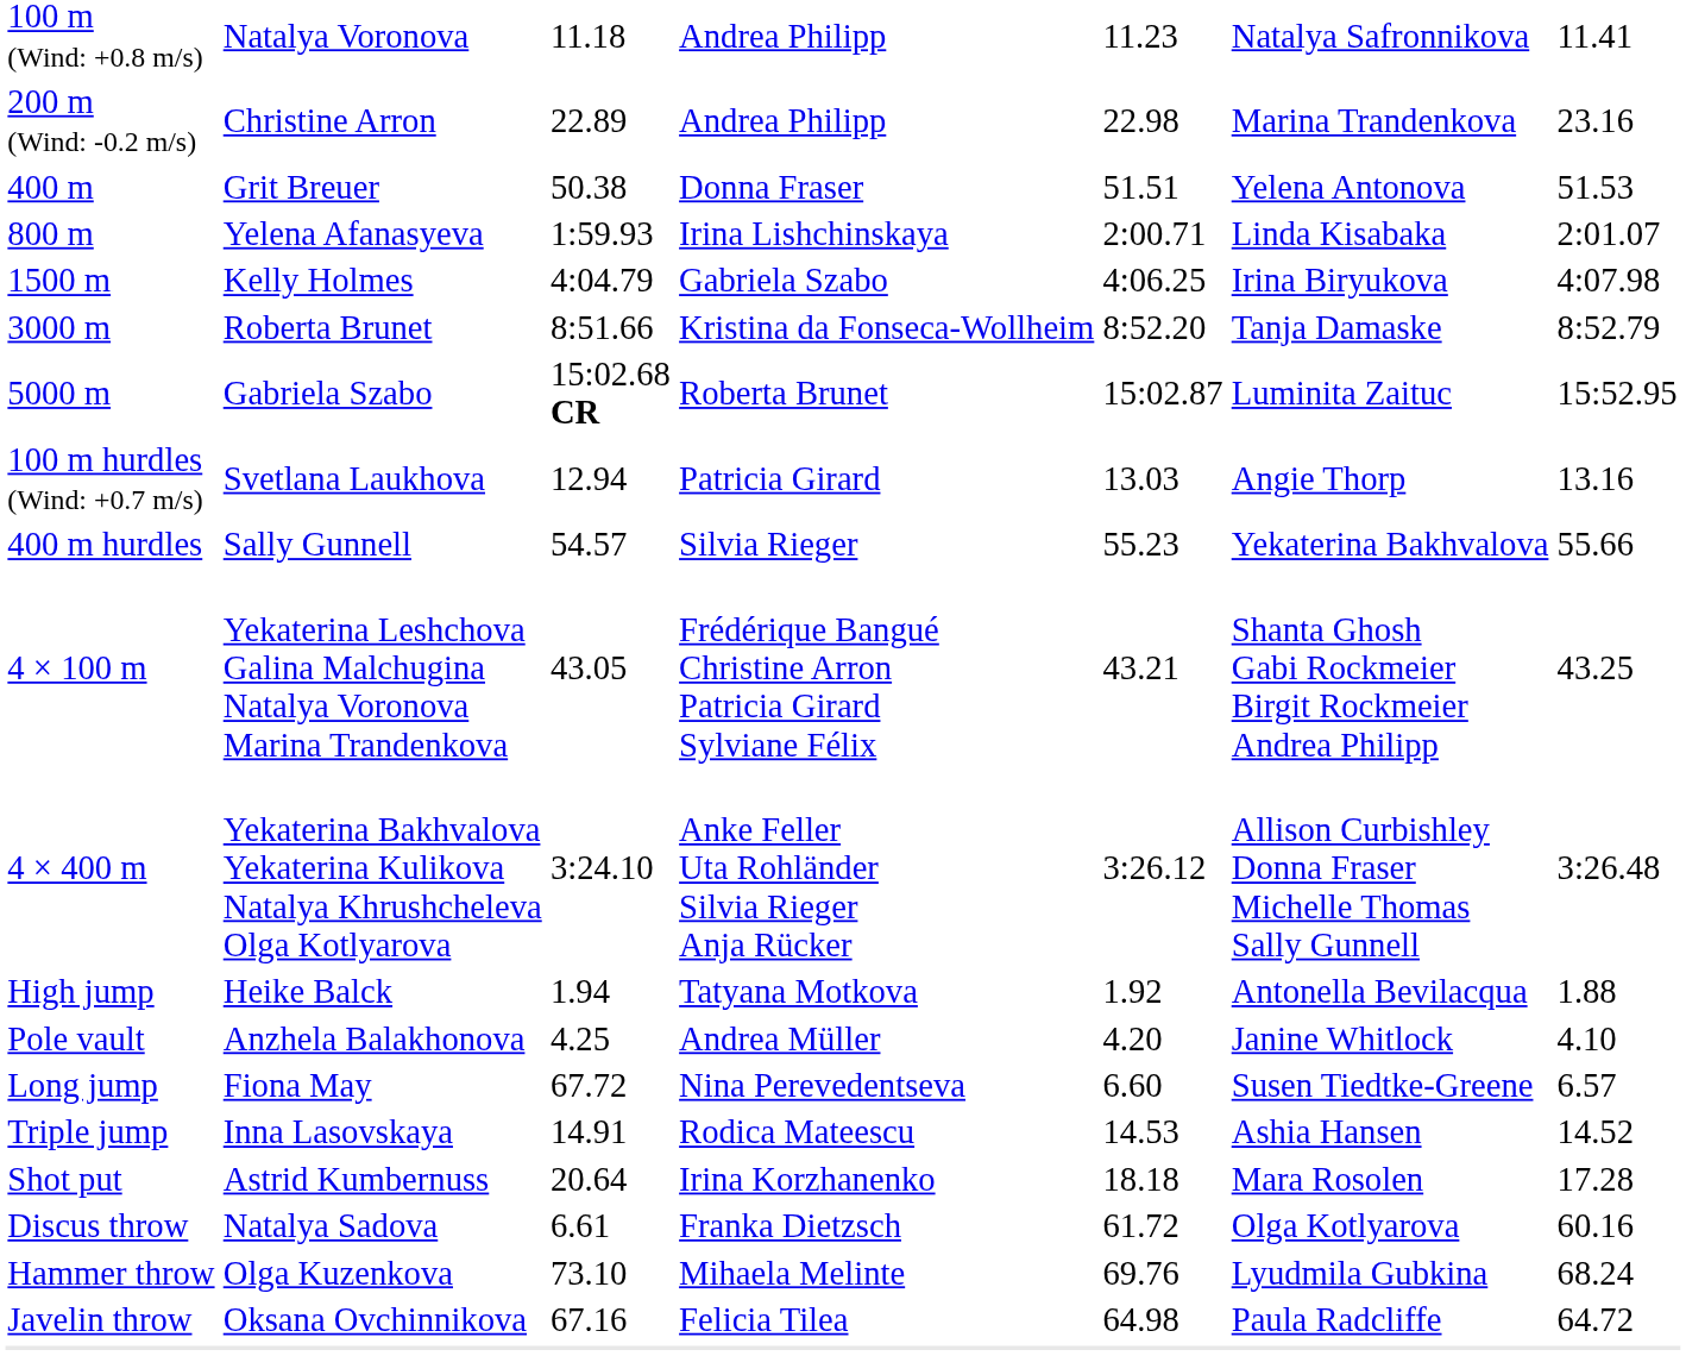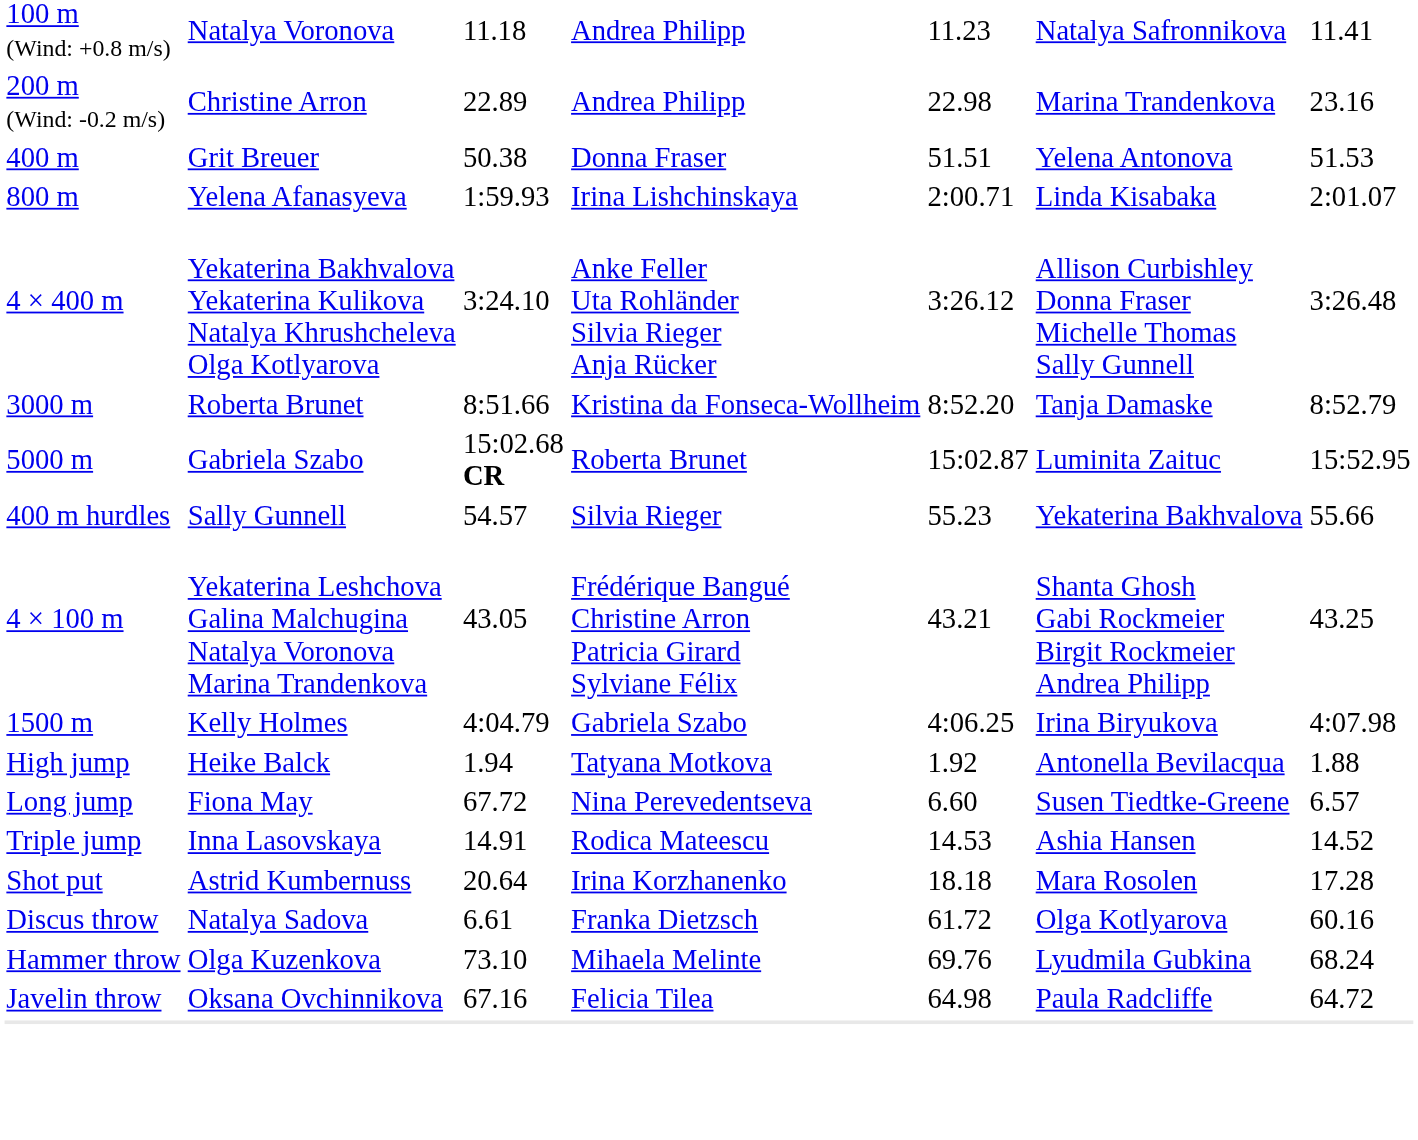rows swapped: 1500 m <-> 4 × 400 m
- row: 100 m hurdles (Wind: +0.7 m/s) | Svetlana Laukhova | 12.94 | Patricia Girard | 13.03 | Angie Thorp | 13.16
- row: Pole vault | Anzhela Balakhonova | 4.25 | Andrea Müller | 4.20 | Janine Whitlock | 4.10
